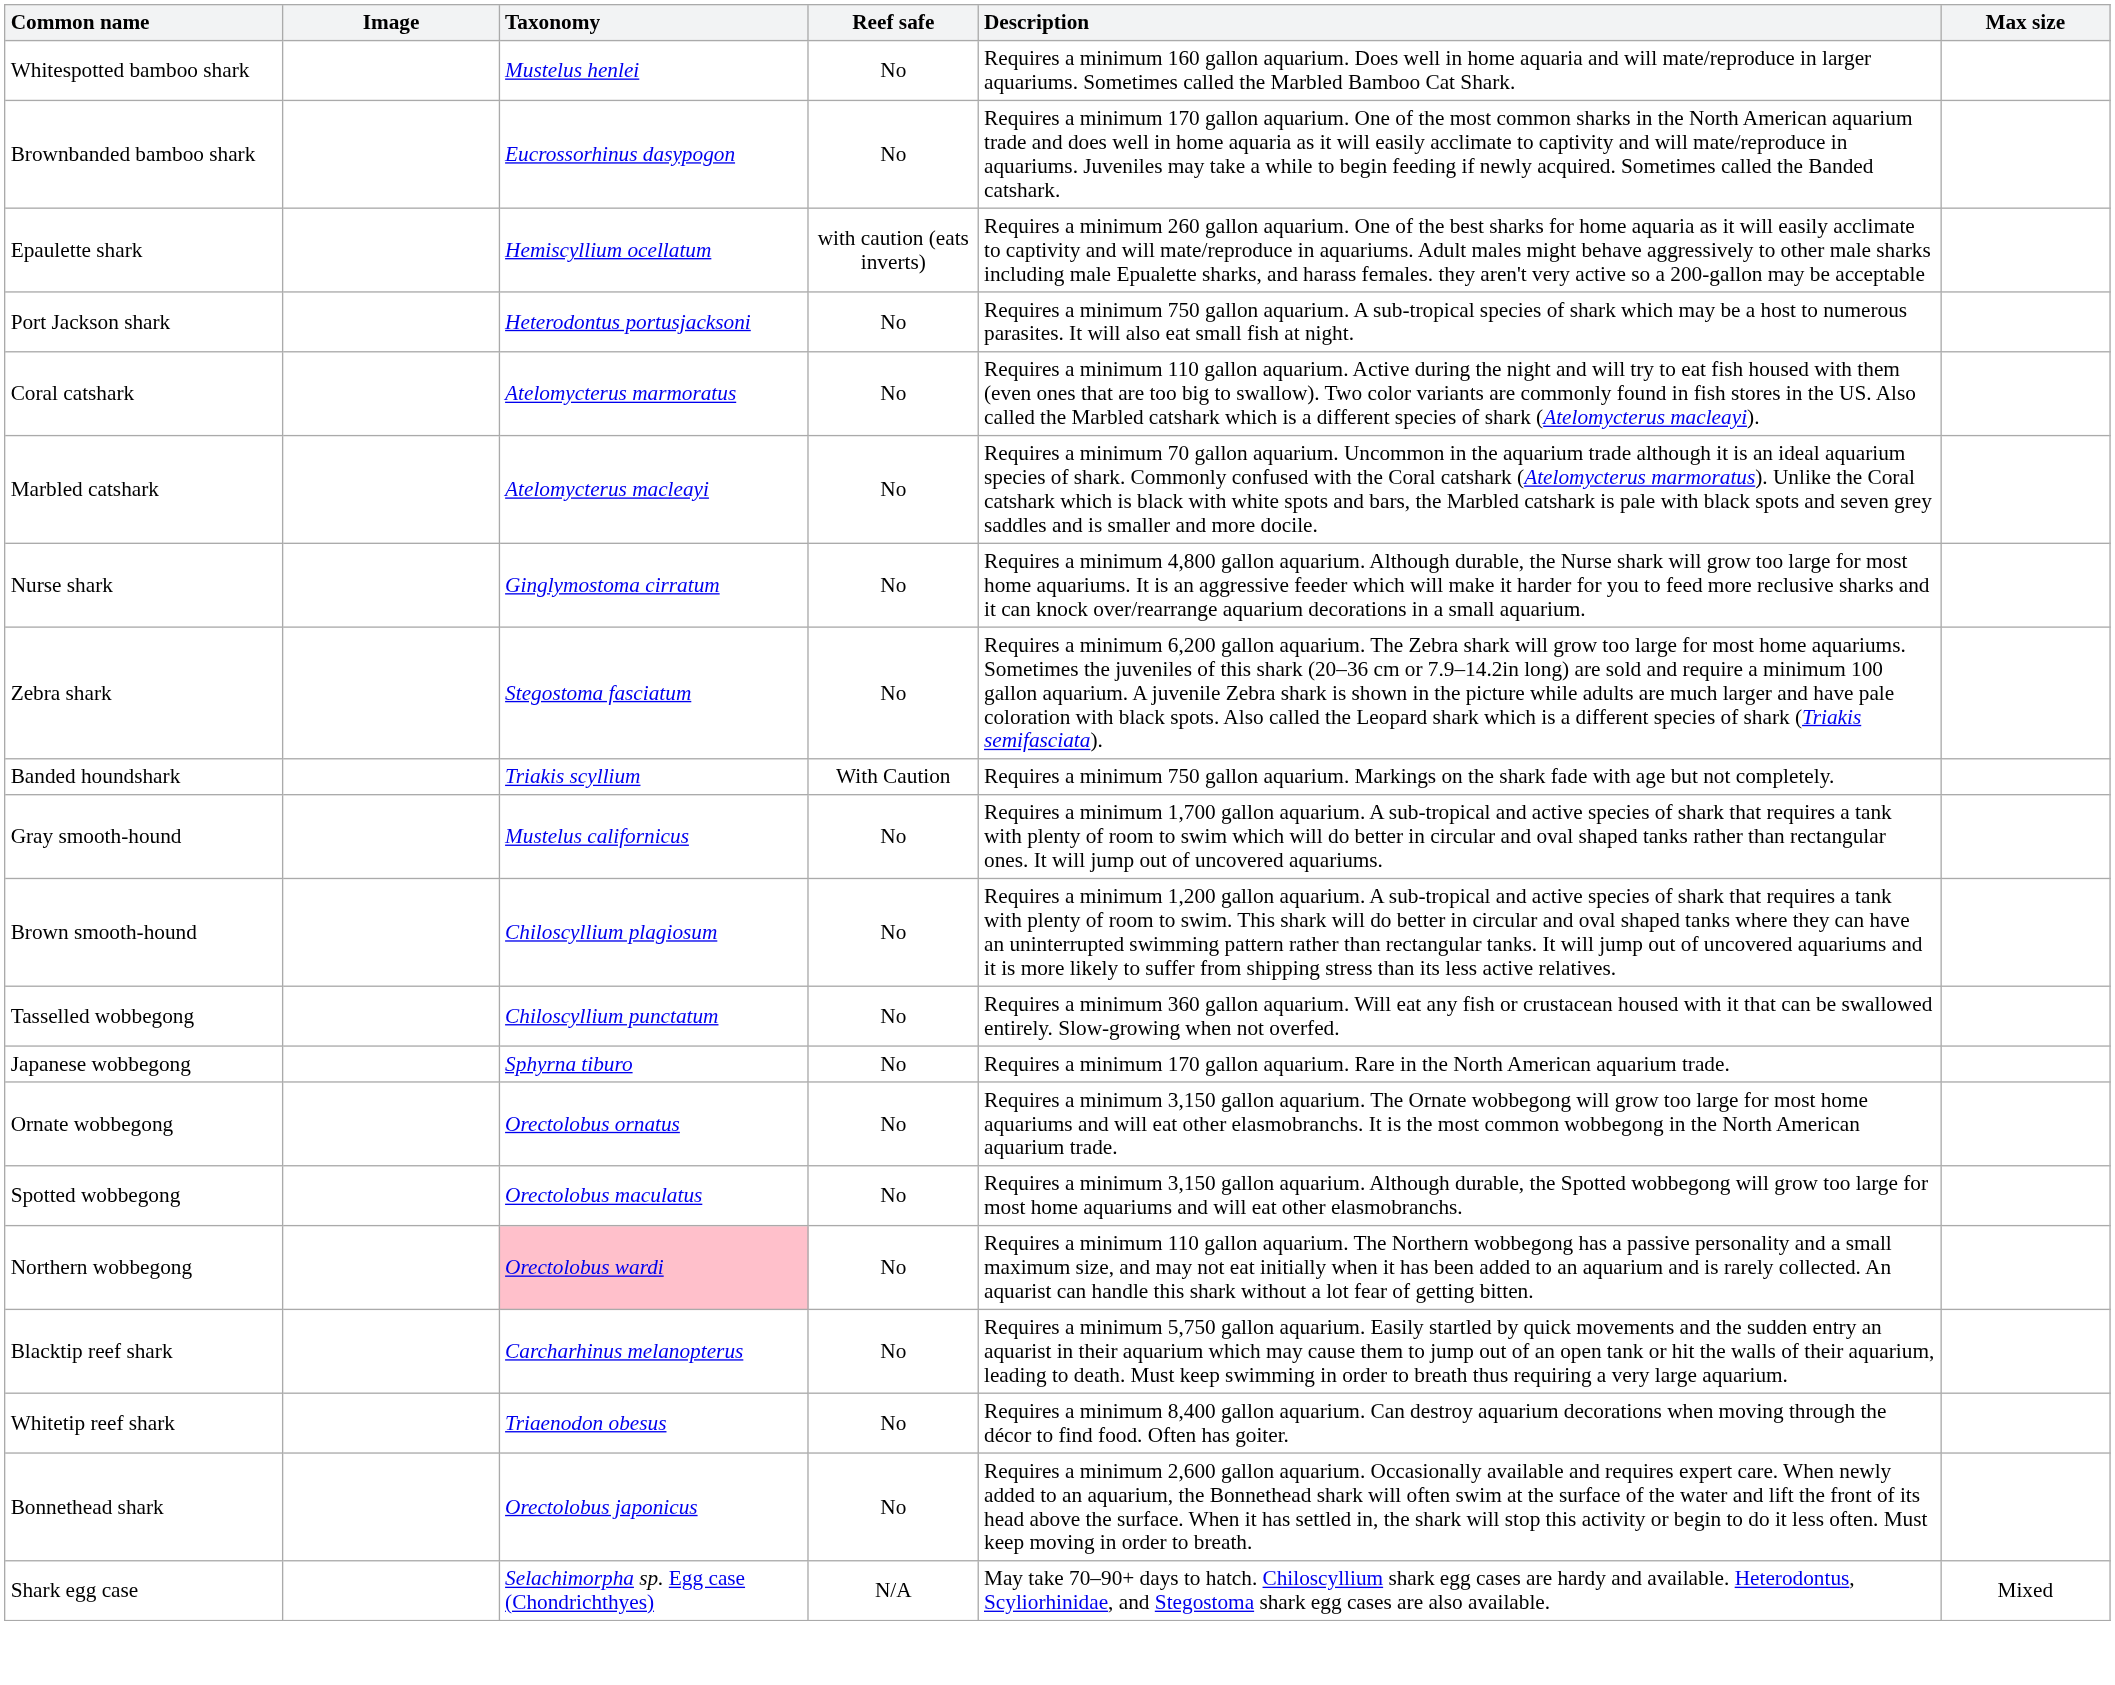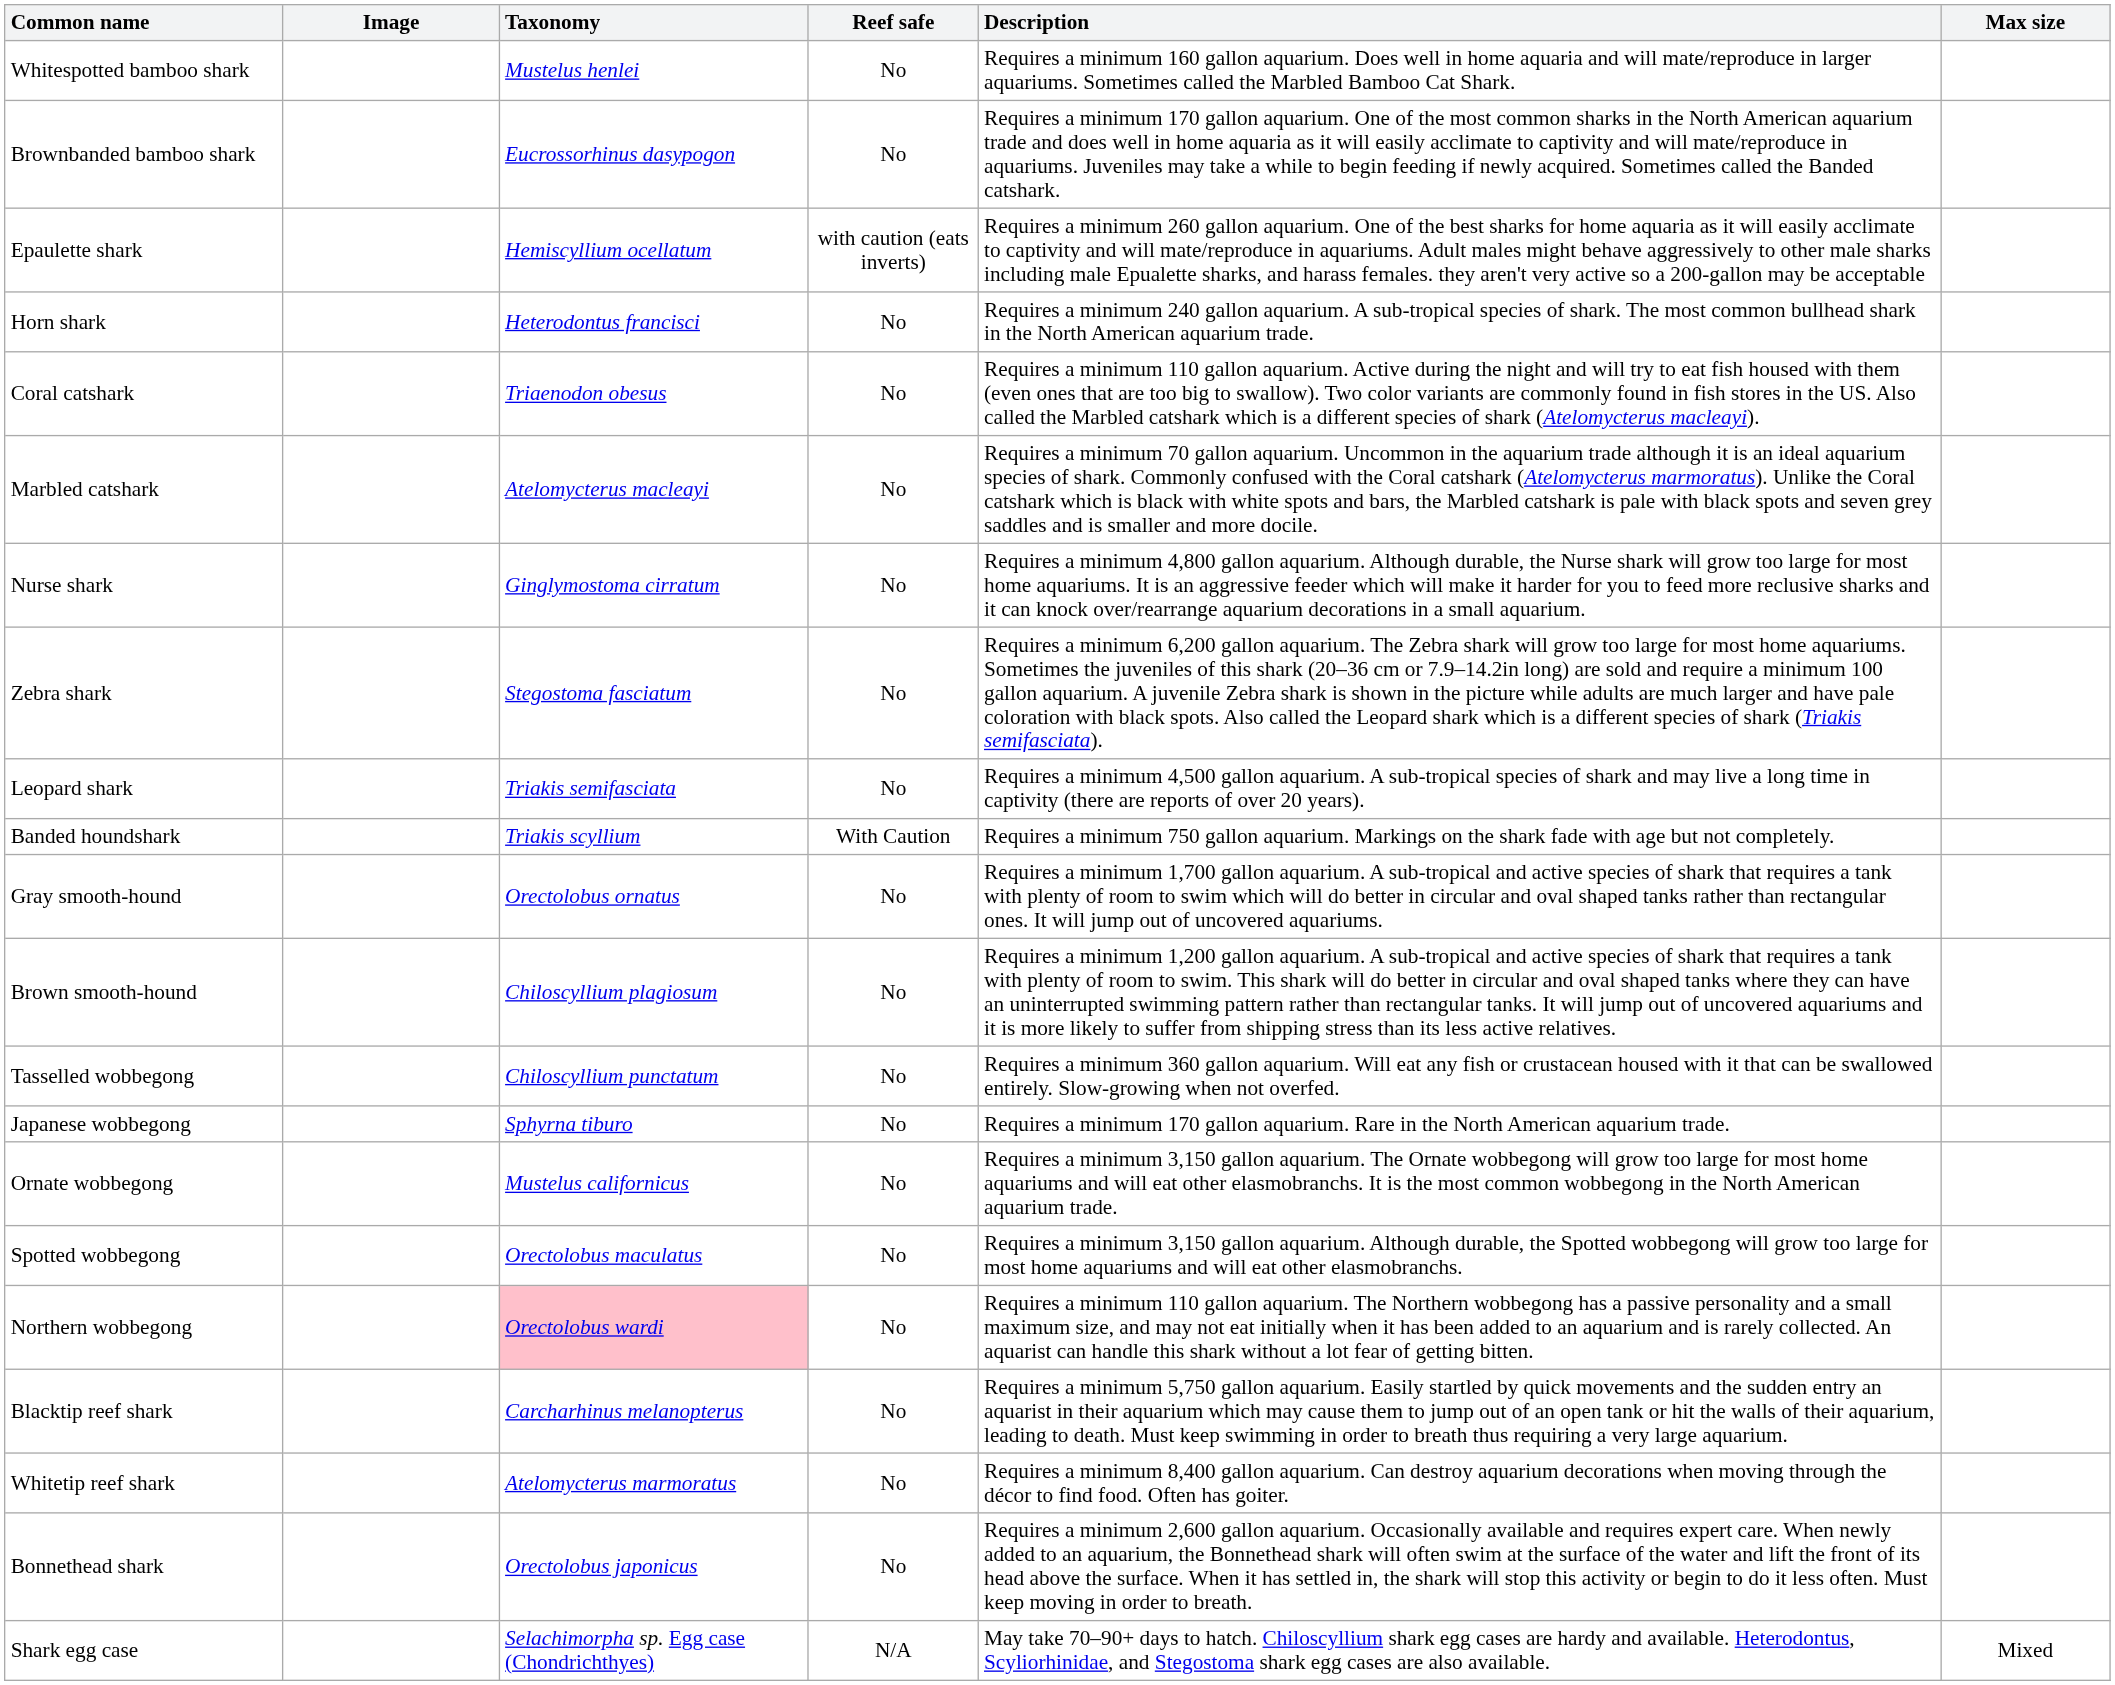+ row: Horn shark | Heterodontus francisci | No | Requires a minimum 240 gallon aquarium. A sub-tropical species of shark. The most common bullhead shark in the North American aquarium trade.
- row: Port Jackson shark | Heterodontus portusjacksoni | No | Requires a minimum 750 gallon aquarium. A sub-tropical species of shark which may be a host to numerous parasites. It will also eat small fish at night.
Coral catshark | Taxonomy: Atelomycterus marmoratus -> Triaenodon obesus
+ row: Leopard shark | Triakis semifasciata | No | Requires a minimum 4,500 gallon aquarium. A sub-tropical species of shark and may live a long time in captivity (there are reports of over 20 years).
Gray smooth-hound | Taxonomy: Mustelus californicus -> Orectolobus ornatus
Ornate wobbegong | Taxonomy: Orectolobus ornatus -> Mustelus californicus
Whitetip reef shark | Taxonomy: Triaenodon obesus -> Atelomycterus marmoratus
